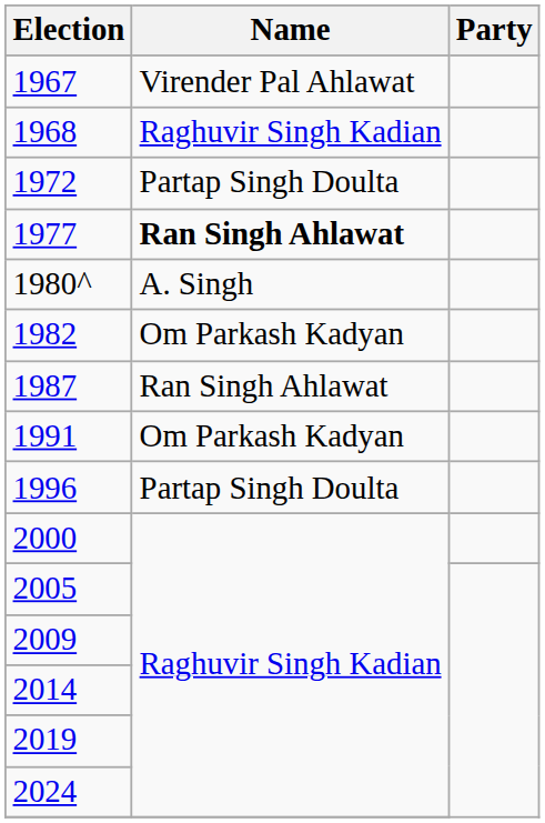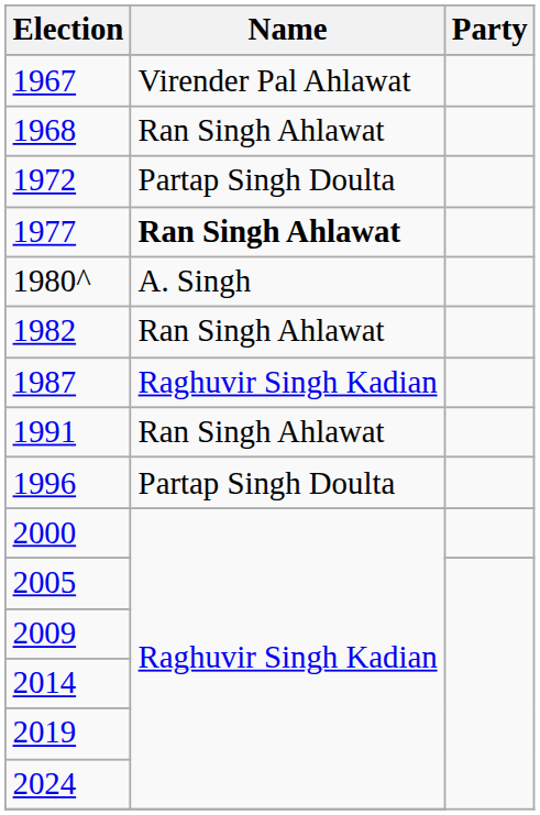1968 | Name: Raghuvir Singh Kadian -> Ran Singh Ahlawat
1982 | Name: Om Parkash Kadyan -> Ran Singh Ahlawat
1987 | Name: Ran Singh Ahlawat -> Raghuvir Singh Kadian
1991 | Name: Om Parkash Kadyan -> Ran Singh Ahlawat
